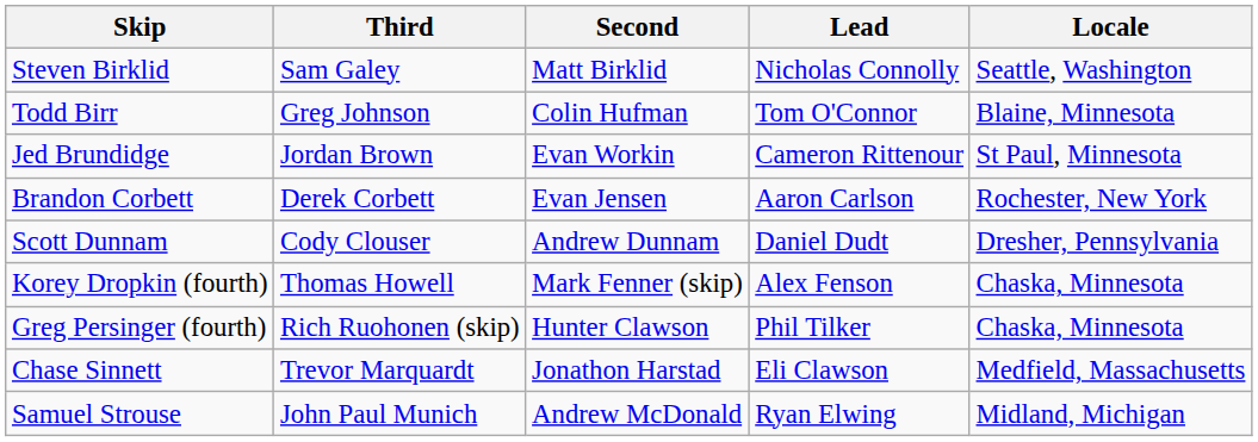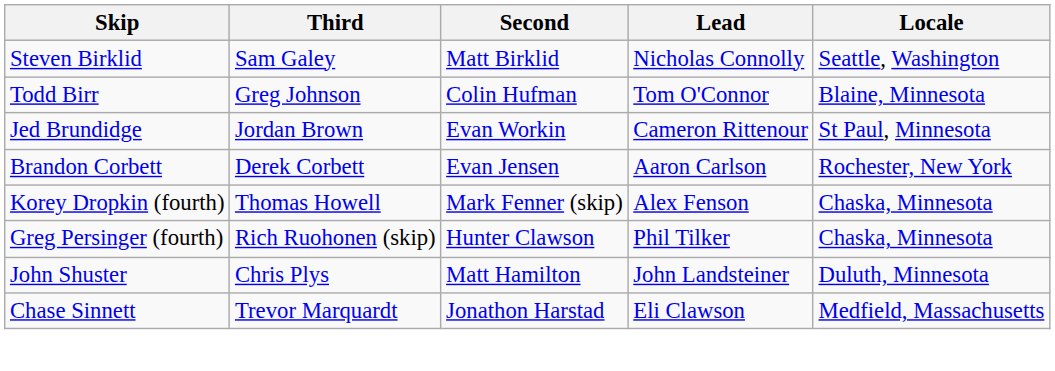- row: Scott Dunnam | Cody Clouser | Andrew Dunnam | Daniel Dudt | Dresher, Pennsylvania
+ row: John Shuster | Chris Plys | Matt Hamilton | John Landsteiner | Duluth, Minnesota
- row: Samuel Strouse | John Paul Munich | Andrew McDonald | Ryan Elwing | Midland, Michigan
